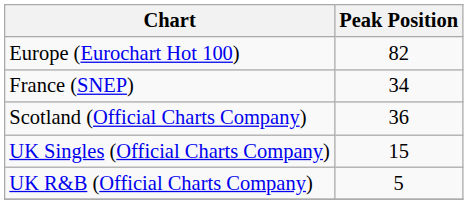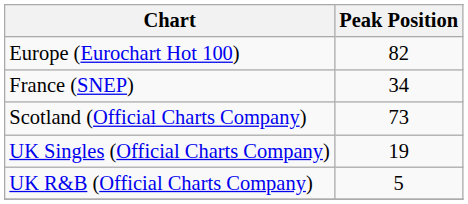Scotland (Official Charts Company) | Peak Position: 36 -> 73
UK Singles (Official Charts Company) | Peak Position: 15 -> 19
